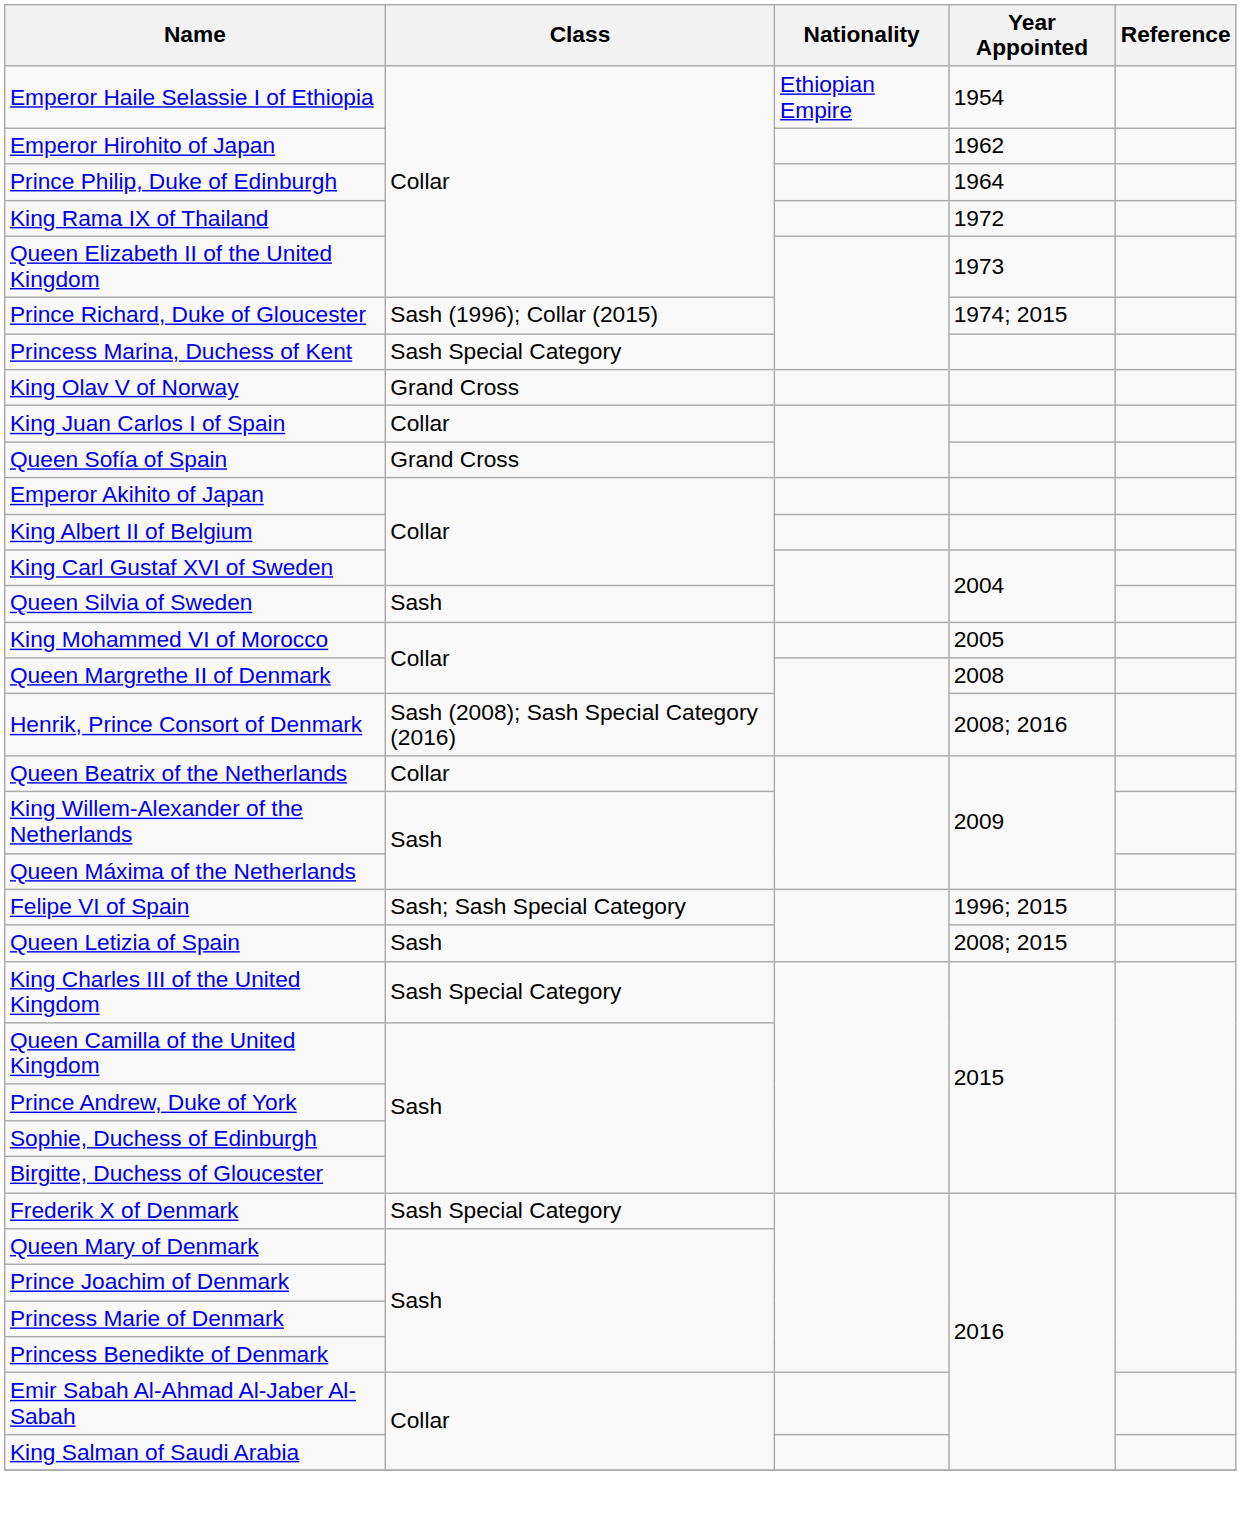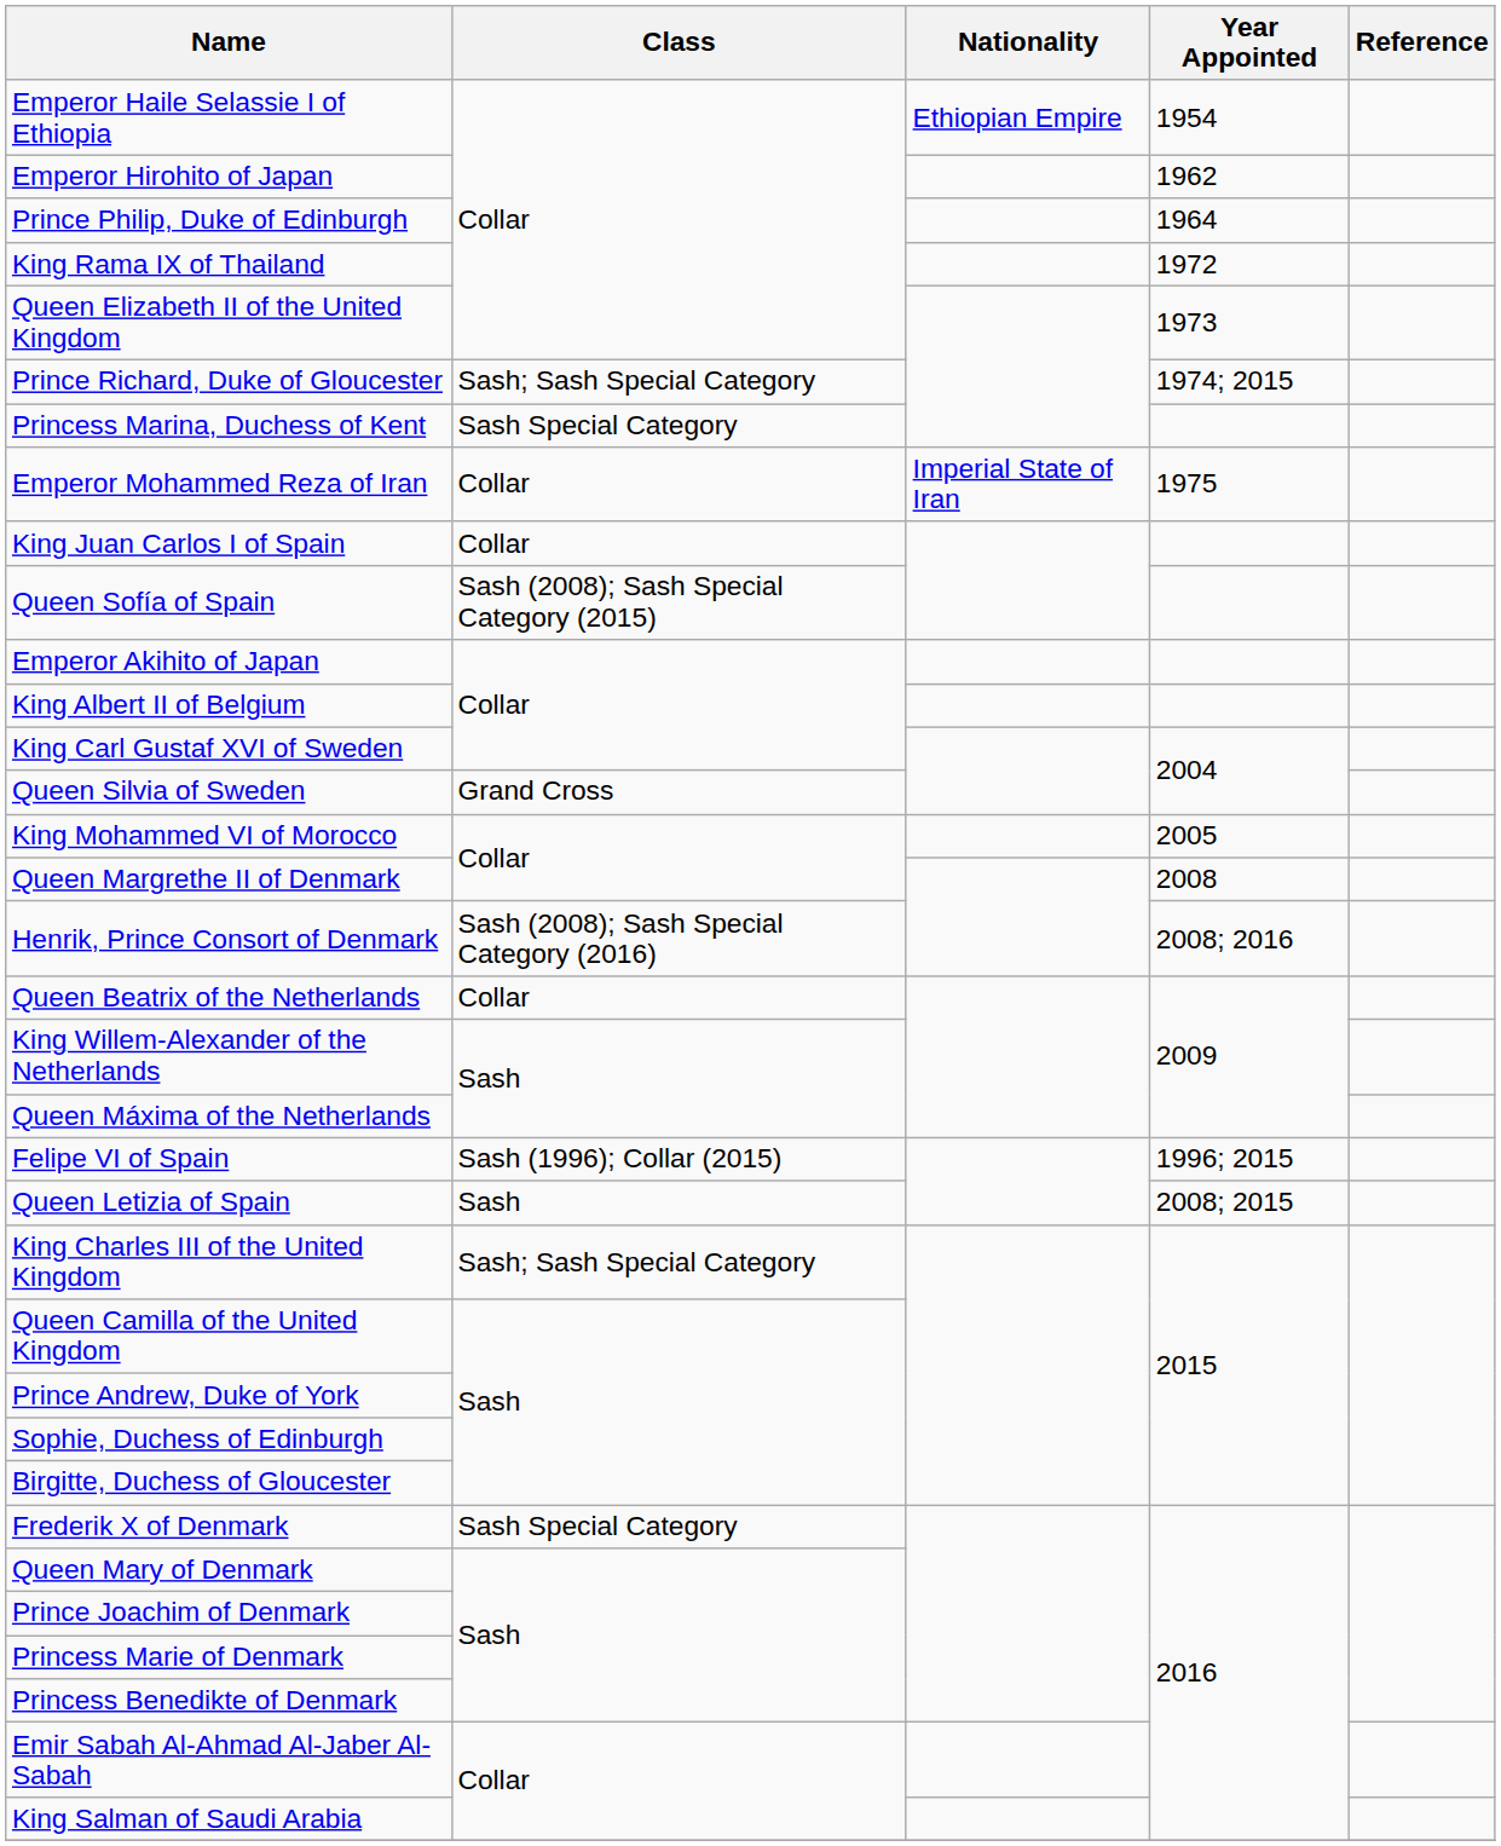Prince Richard, Duke of Gloucester | Class: Sash (1996); Collar (2015) -> Sash; Sash Special Category
+ row: Emperor Mohammed Reza of Iran | Collar | Imperial State of Iran | 1975
- row: King Olav V of Norway | Grand Cross
Queen Sofía of Spain | Class: Grand Cross -> Sash (2008); Sash Special Category (2015)
Queen Silvia of Sweden | Class: Sash -> Grand Cross
Felipe VI of Spain | Class: Sash; Sash Special Category -> Sash (1996); Collar (2015)
King Charles III of the United Kingdom | Class: Sash Special Category -> Sash; Sash Special Category
